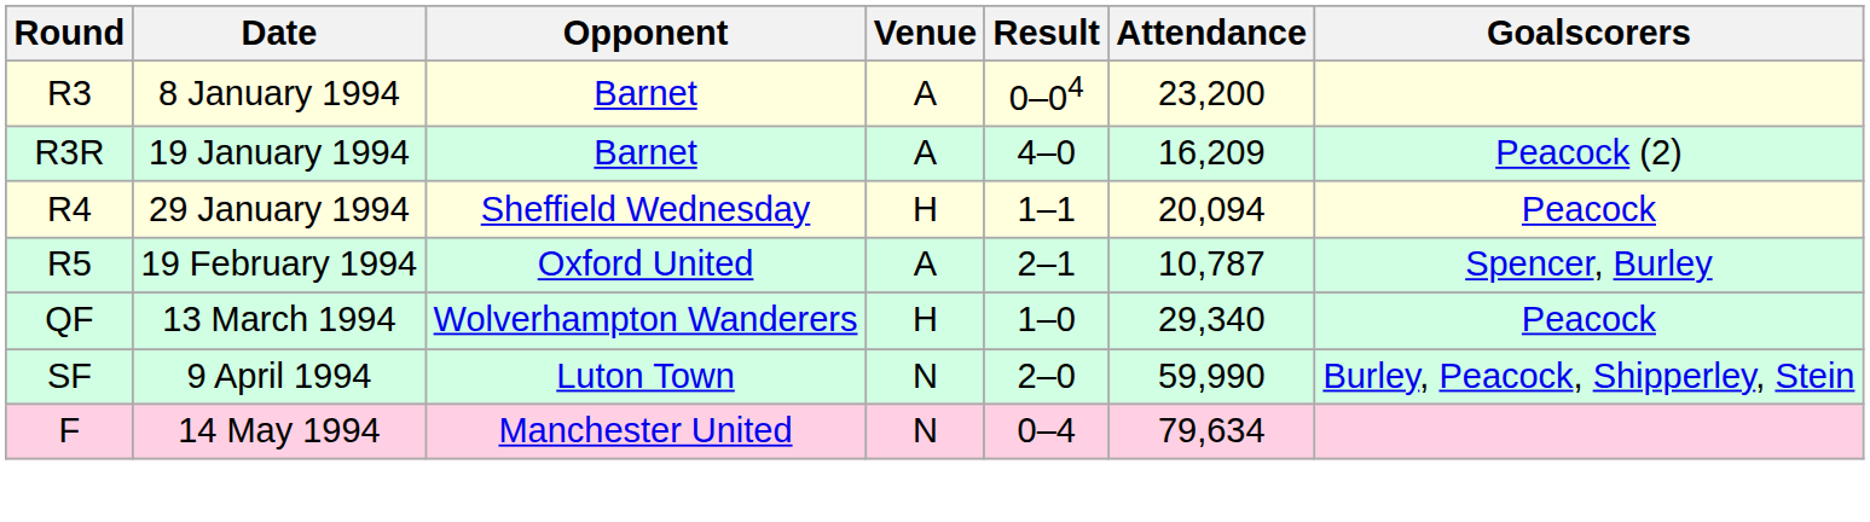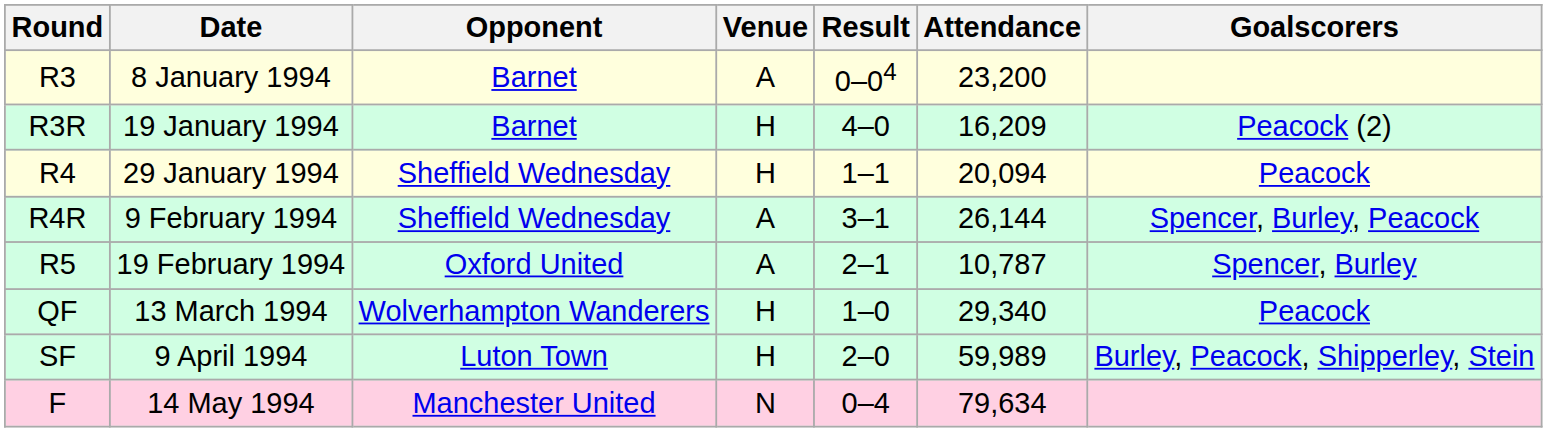R3R | Venue: A -> H
+ row: R4R | 9 February 1994 | Sheffield Wednesday | A | 3–1 | 26,144 | Spencer, Burley, Peacock
SF | Venue: N -> H
SF | Attendance: 59,990 -> 59,989
